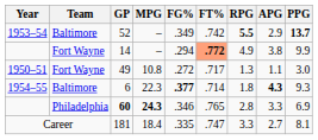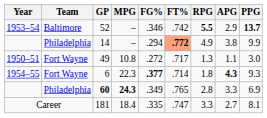52 | FG%: .349 -> .346
14 | Team: Fort Wayne -> Philadelphia
6 | Team: Baltimore -> Fort Wayne
60 | FG%: .346 -> .349
